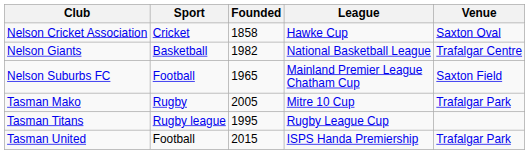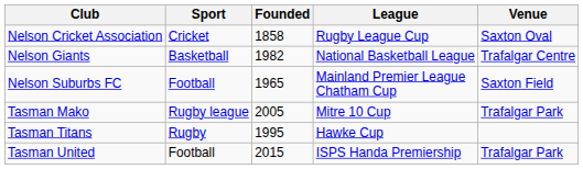Nelson Cricket Association | League: Hawke Cup -> Rugby League Cup
Tasman Mako | Sport: Rugby -> Rugby league
Tasman Titans | Sport: Rugby league -> Rugby
Tasman Titans | League: Rugby League Cup -> Hawke Cup
